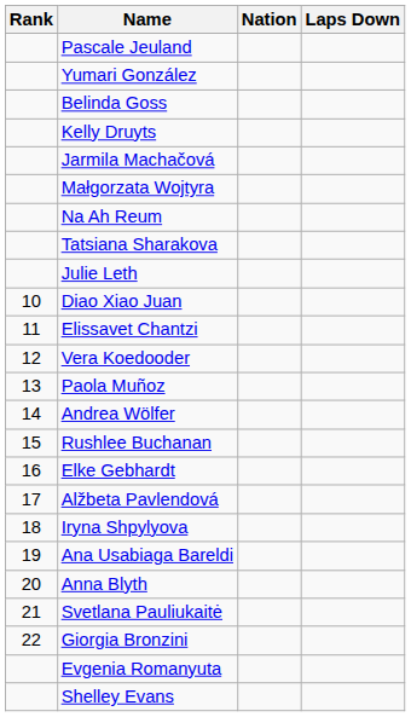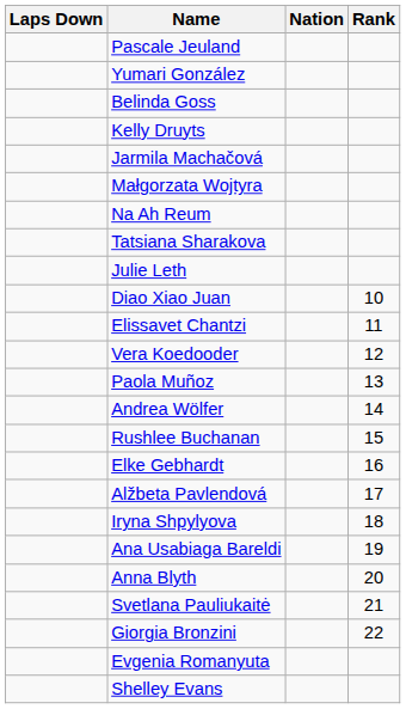columns swapped: Rank <-> Laps Down
